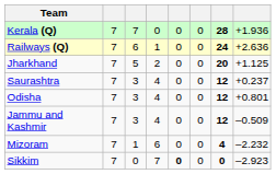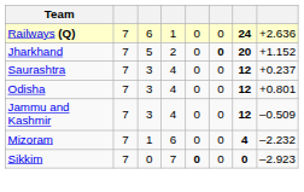- row: Kerala (Q) | 7 | 7 | 0 | 0 | 0 | 28 | +1.936
Jharkhand | column 6: normal -> bold
Jharkhand | column 8: +1.125 -> +1.152
